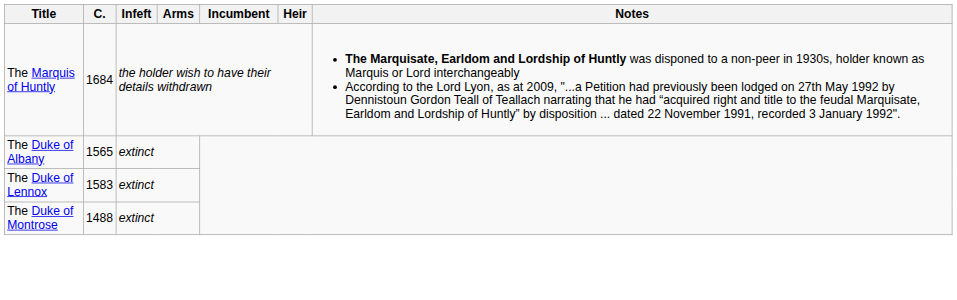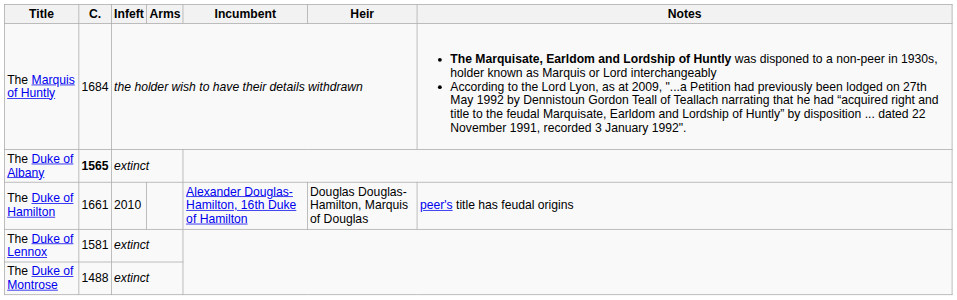The Duke of Albany | C.: normal -> bold
+ row: The Duke of Hamilton | 1661 | 2010 | Alexander Douglas-Hamilton, 16th Duke of Hamilton | Douglas Douglas-Hamilton, Marquis of Douglas | peer's title has feudal origins
The Duke of Lennox | C.: 1583 -> 1581
